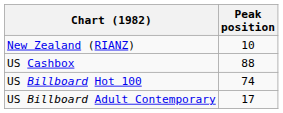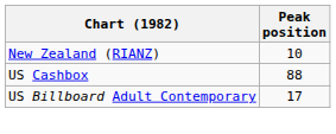- row: US Billboard Hot 100 | 74
